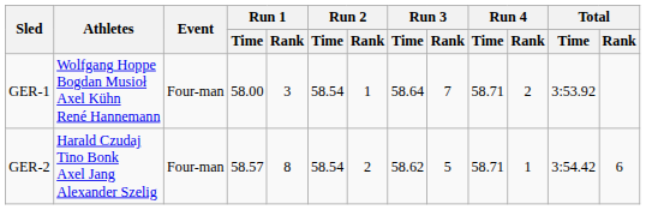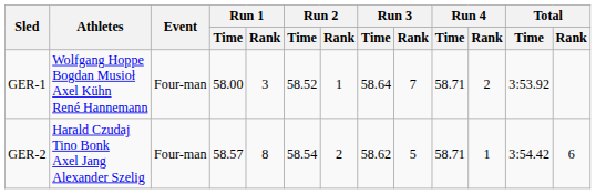GER-1 | Run 2 / Time: 58.54 -> 58.52
